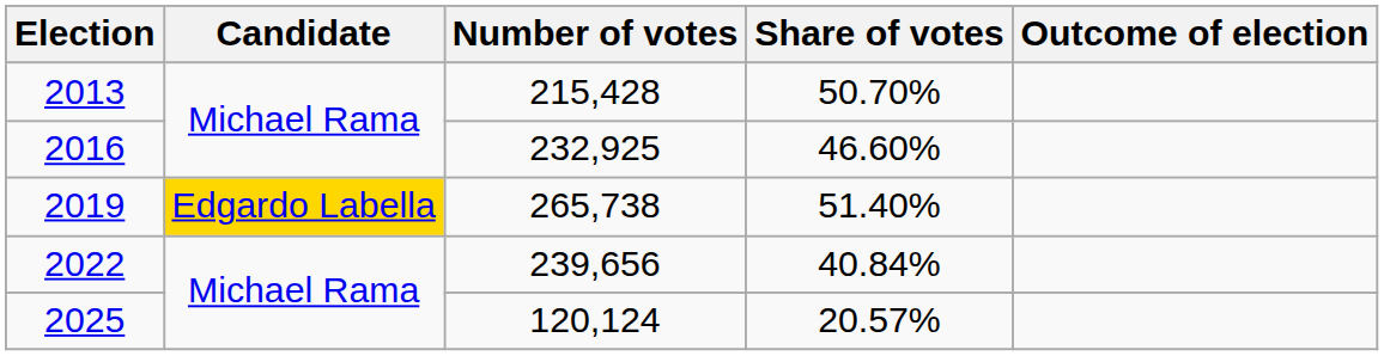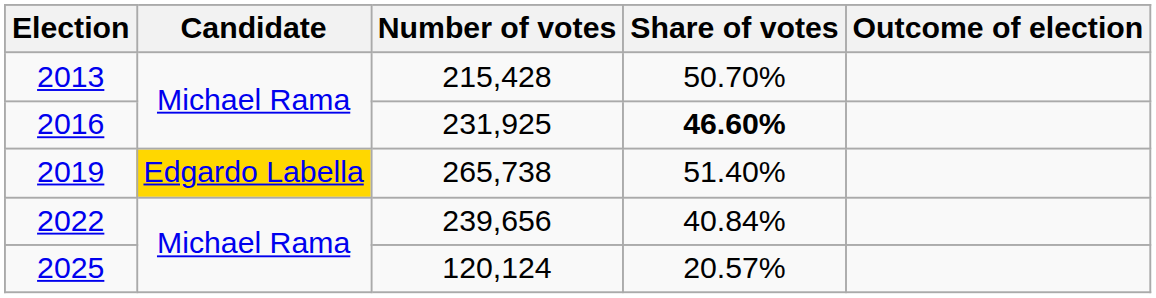2016 | Number of votes: 232,925 -> 231,925
2016 | Share of votes: normal -> bold
